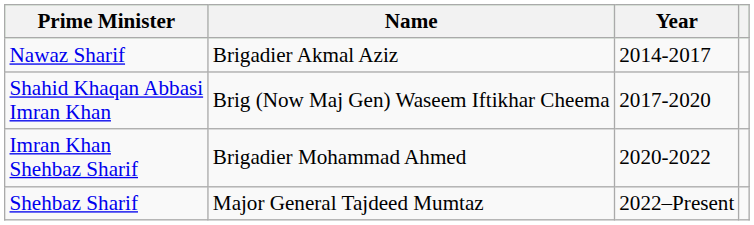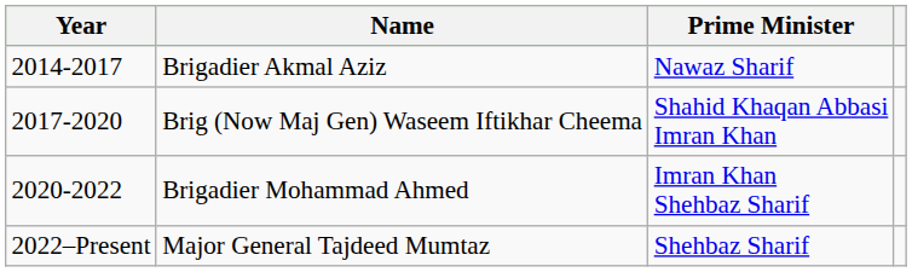columns swapped: Year <-> Prime Minister
